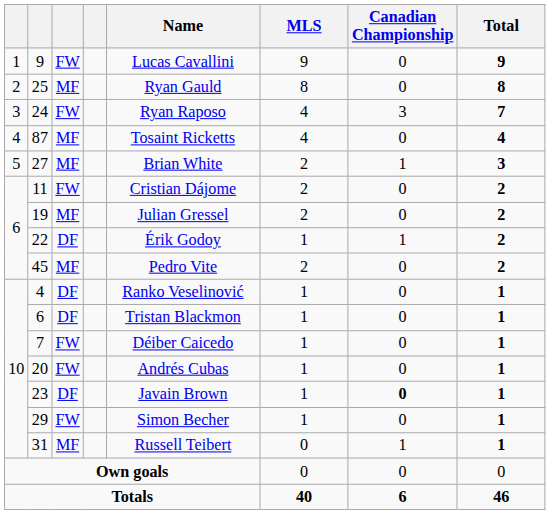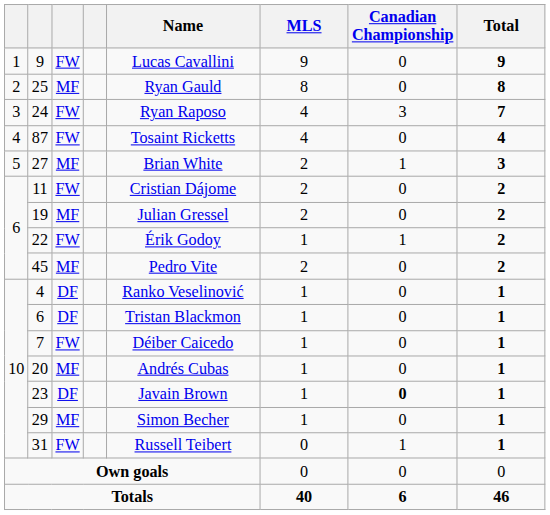87 | column 3: MF -> FW
22 | column 3: DF -> FW
20 | column 3: FW -> MF
29 | column 3: FW -> MF
31 | column 3: MF -> FW
